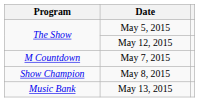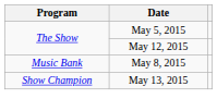- row: M Countdown | May 7, 2015
May 8, 2015 | Program: Show Champion -> Music Bank
May 13, 2015 | Program: Music Bank -> Show Champion
